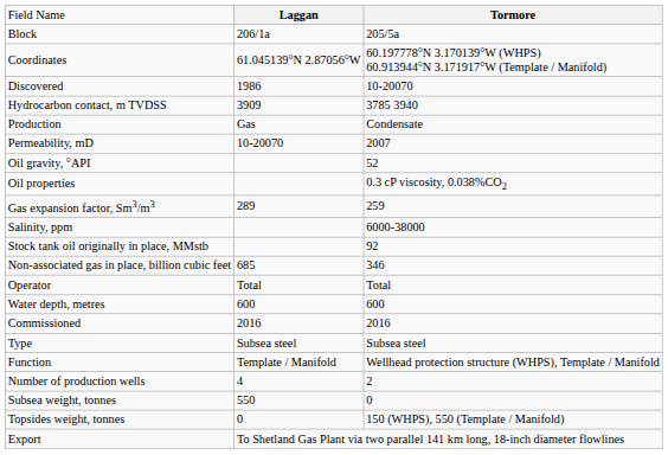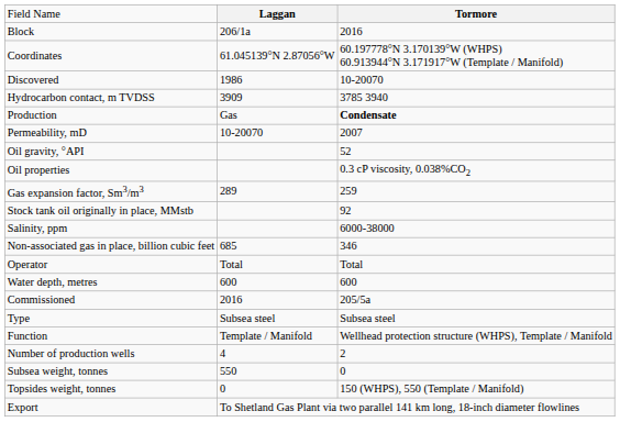Block | column 3: 205/5a -> 2016
Production | column 3: normal -> bold
rows swapped: Salinity, ppm <-> Stock tank oil originally in place, MMstb
Commissioned | column 3: 2016 -> 205/5a
